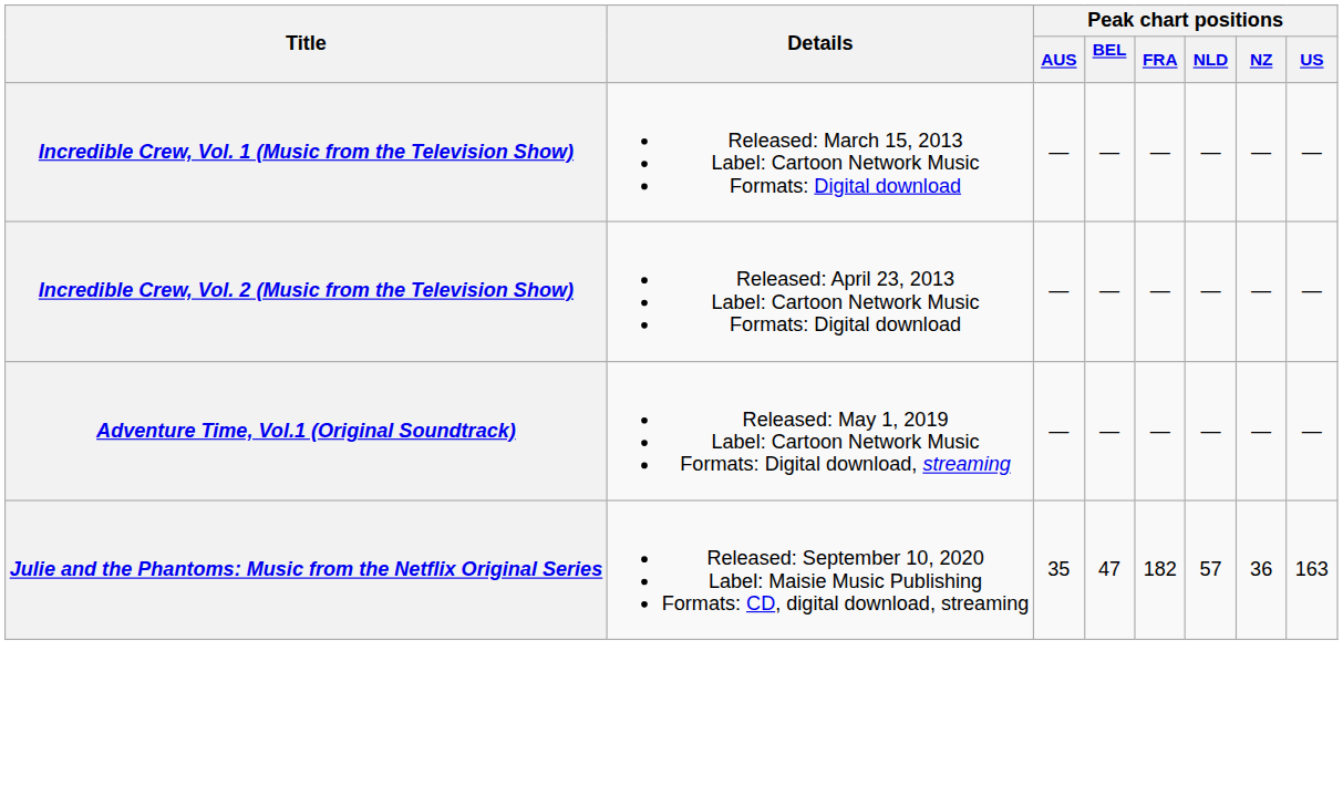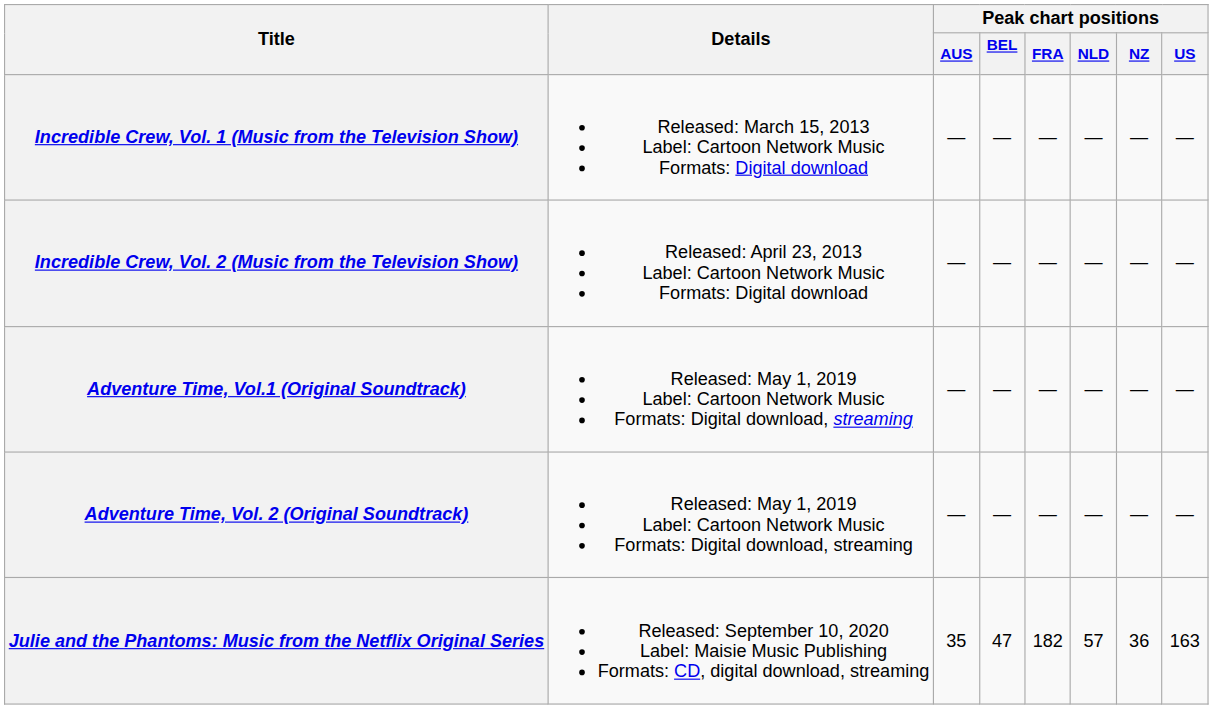+ row: Adventure Time, Vol. 2 (Original Soundtrack) | Released: May 1, 2019 Label: Cartoon Network Music Formats: Digital download, streaming | — | — | — | — | — | —
